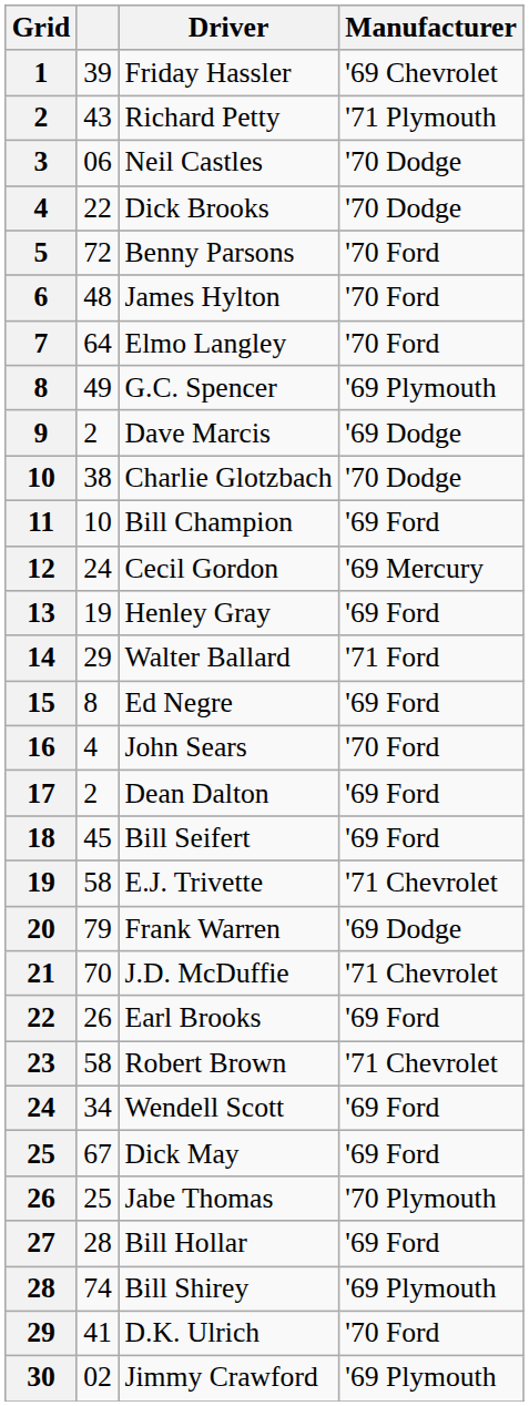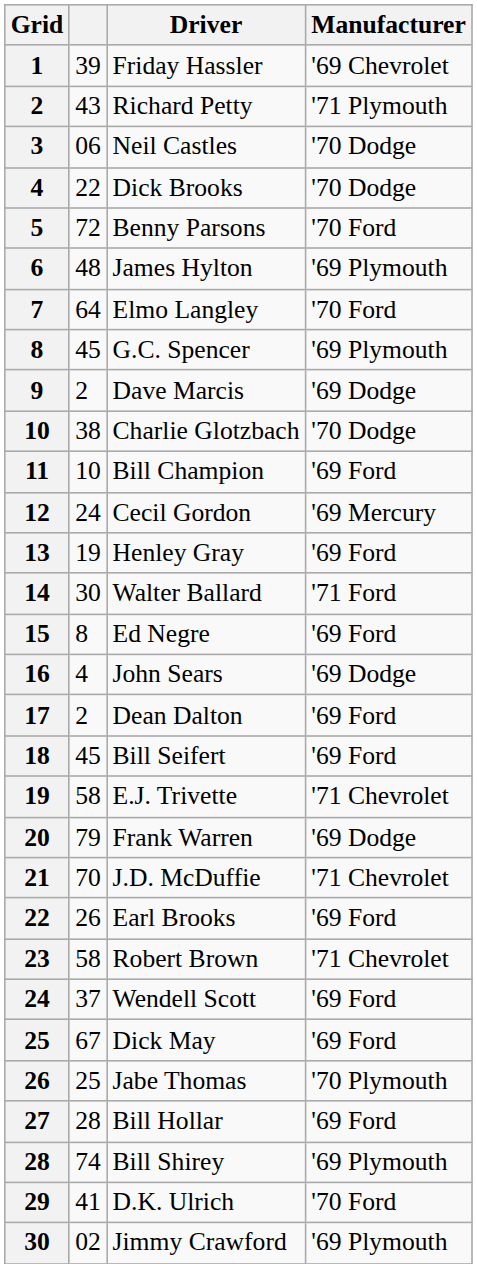James Hylton | Manufacturer: '70 Ford -> '69 Plymouth
G.C. Spencer | column 2: 49 -> 45
Walter Ballard | column 2: 29 -> 30
John Sears | Manufacturer: '70 Ford -> '69 Dodge
Wendell Scott | column 2: 34 -> 37
